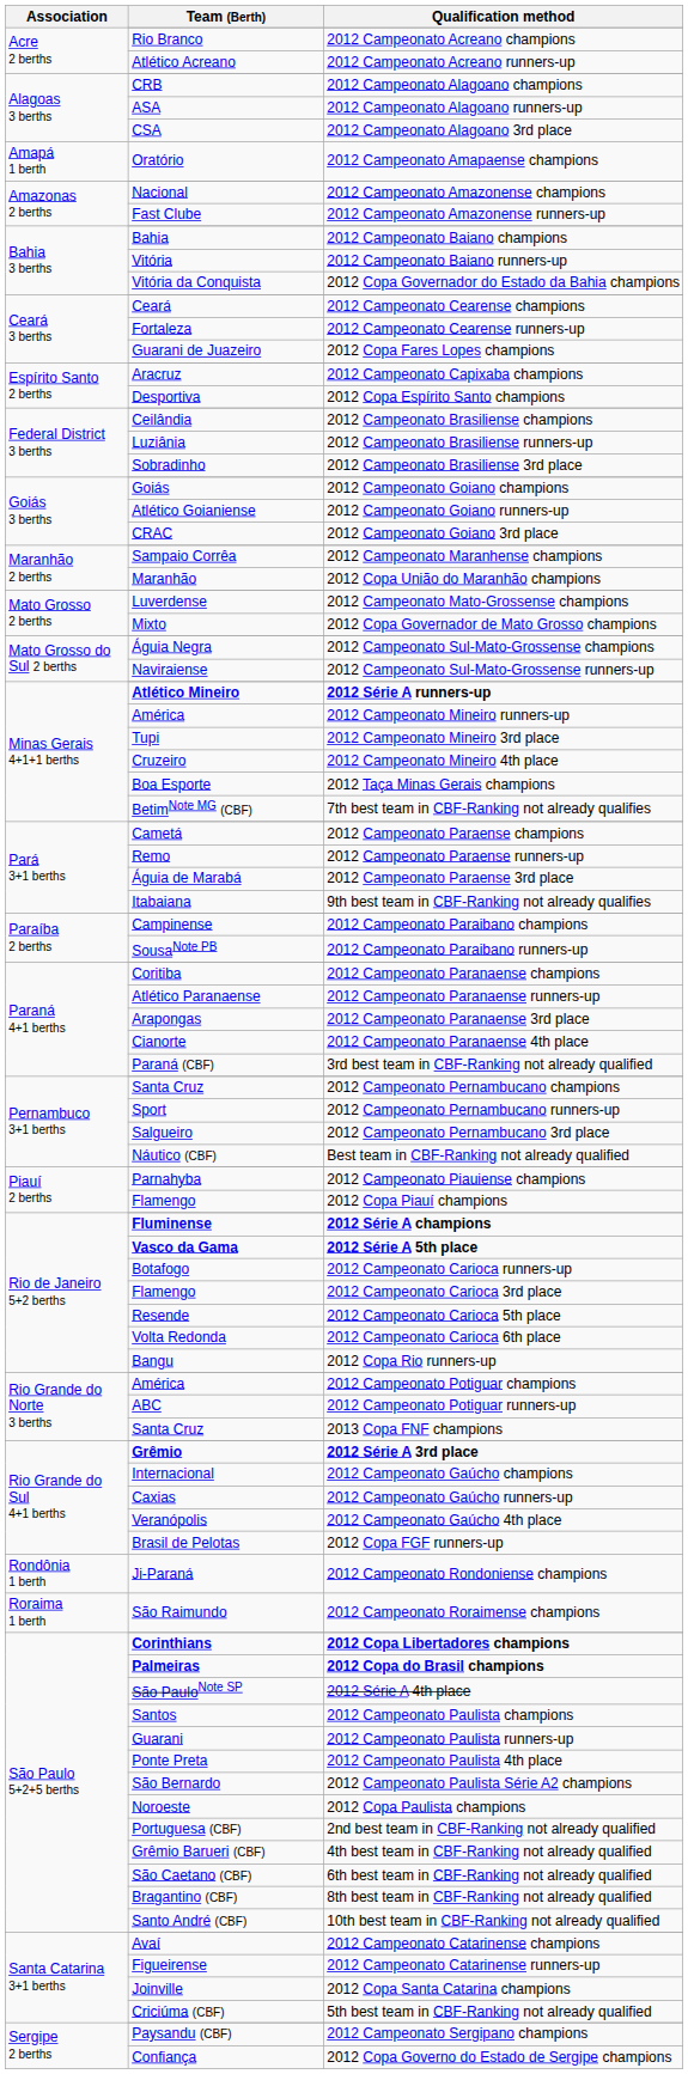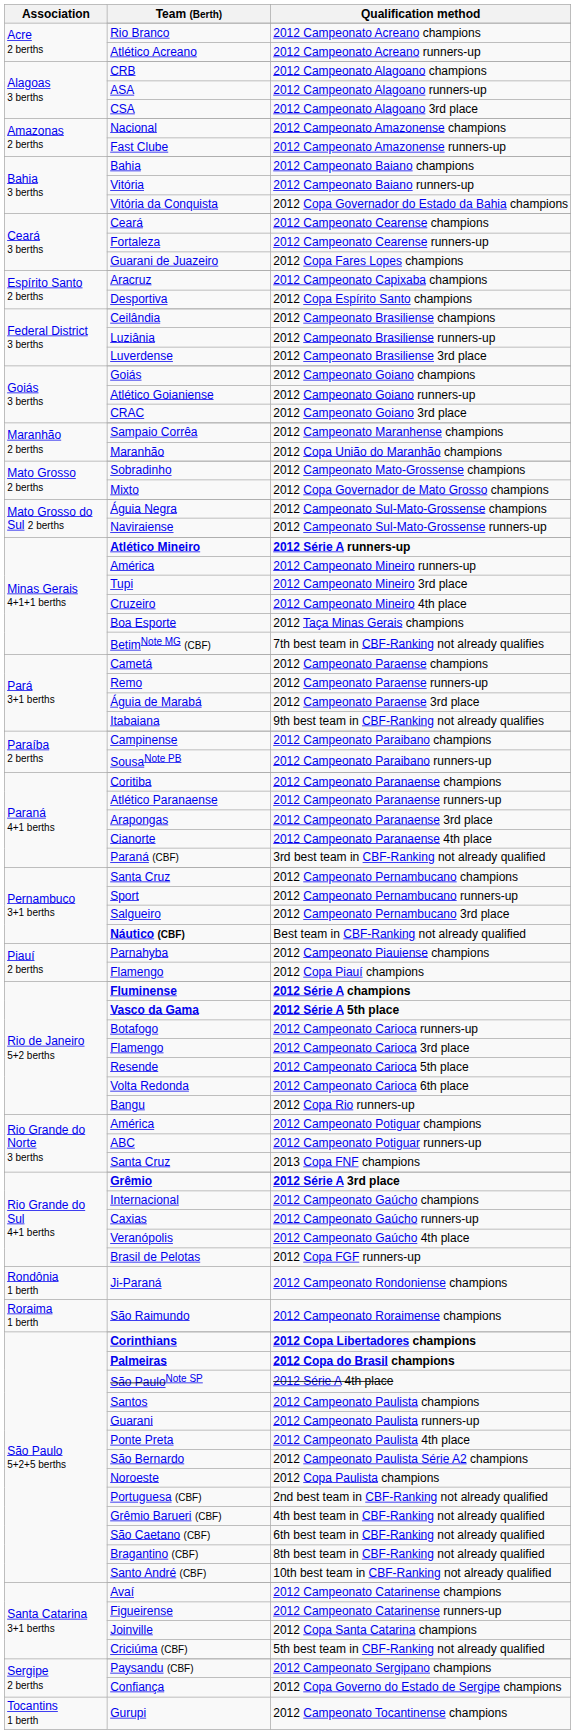- row: Amapá 1 berth | Oratório | 2012 Campeonato Amapaense champions
2012 Campeonato Brasiliense 3rd place | Team (Berth): Sobradinho -> Luverdense
2012 Campeonato Mato-Grossense champions | Team (Berth): Luverdense -> Sobradinho
Best team in CBF-Ranking not already qualified | Team (Berth): normal -> bold
+ row: Tocantins 1 berth | Gurupi | 2012 Campeonato Tocantinense champions
